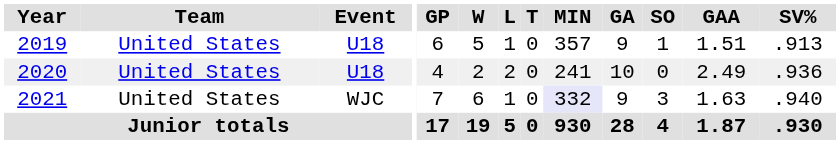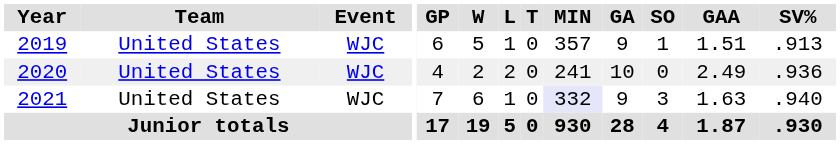2019 | Event: U18 -> WJC
2020 | Event: U18 -> WJC
